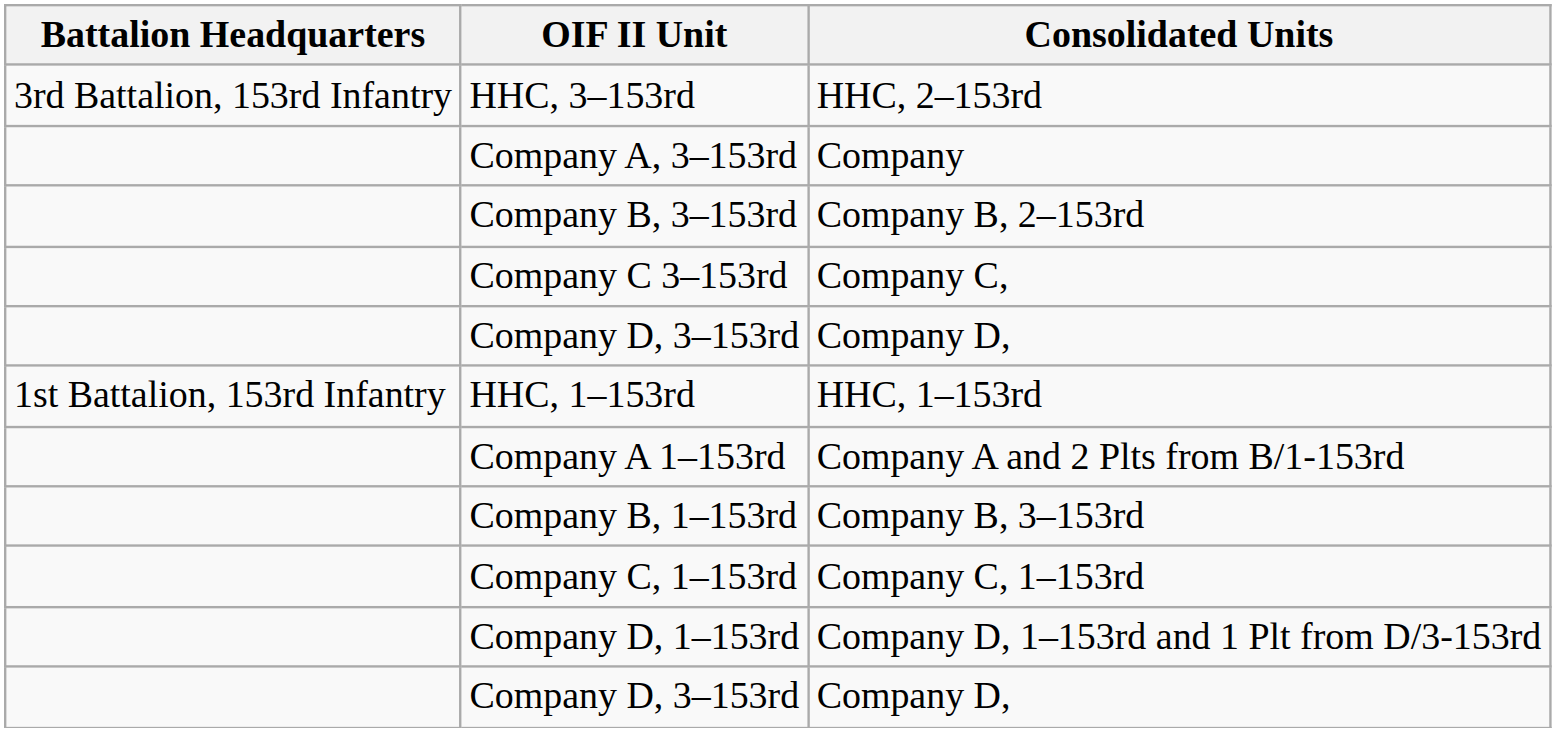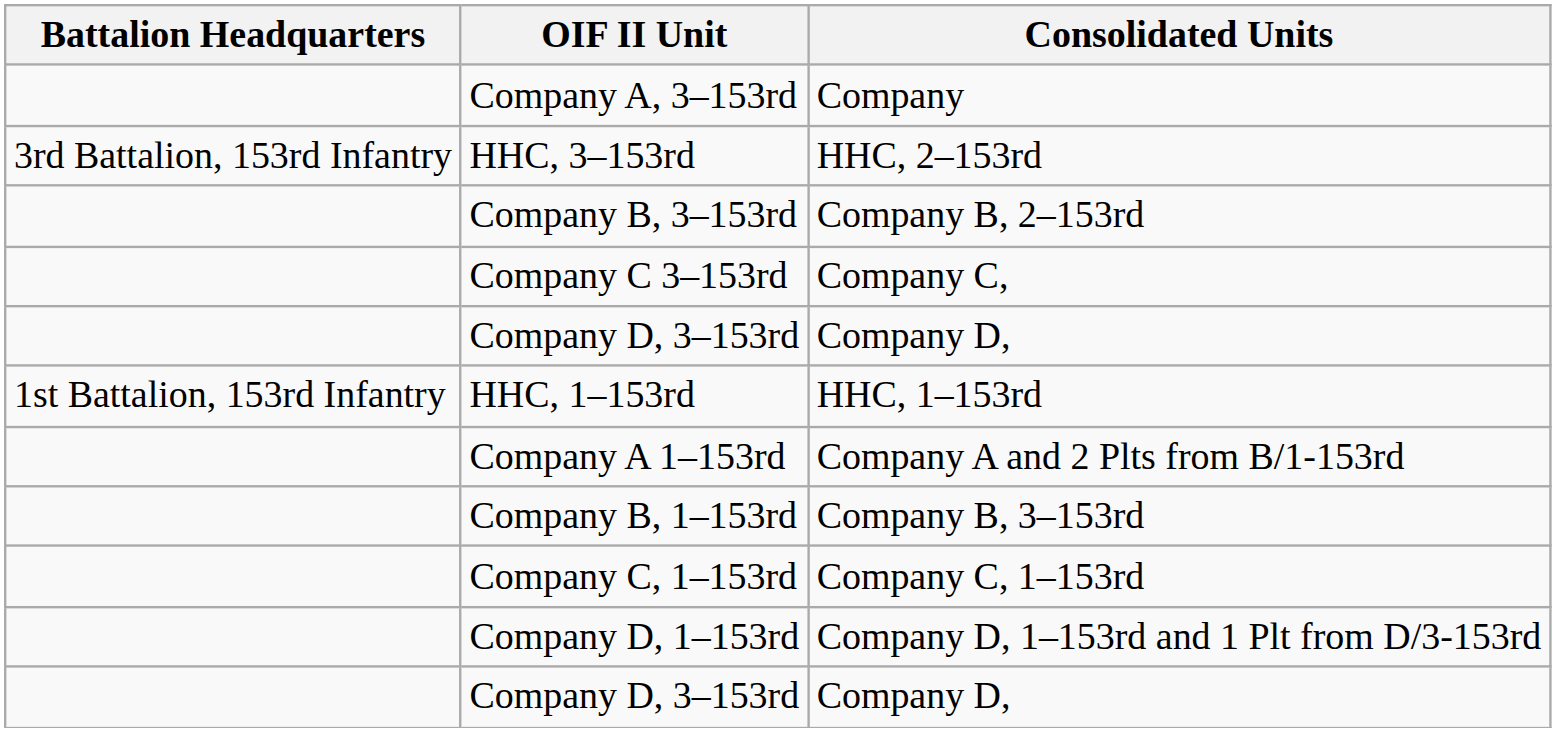rows swapped: HHC, 3–153rd <-> Company A, 3–153rd
